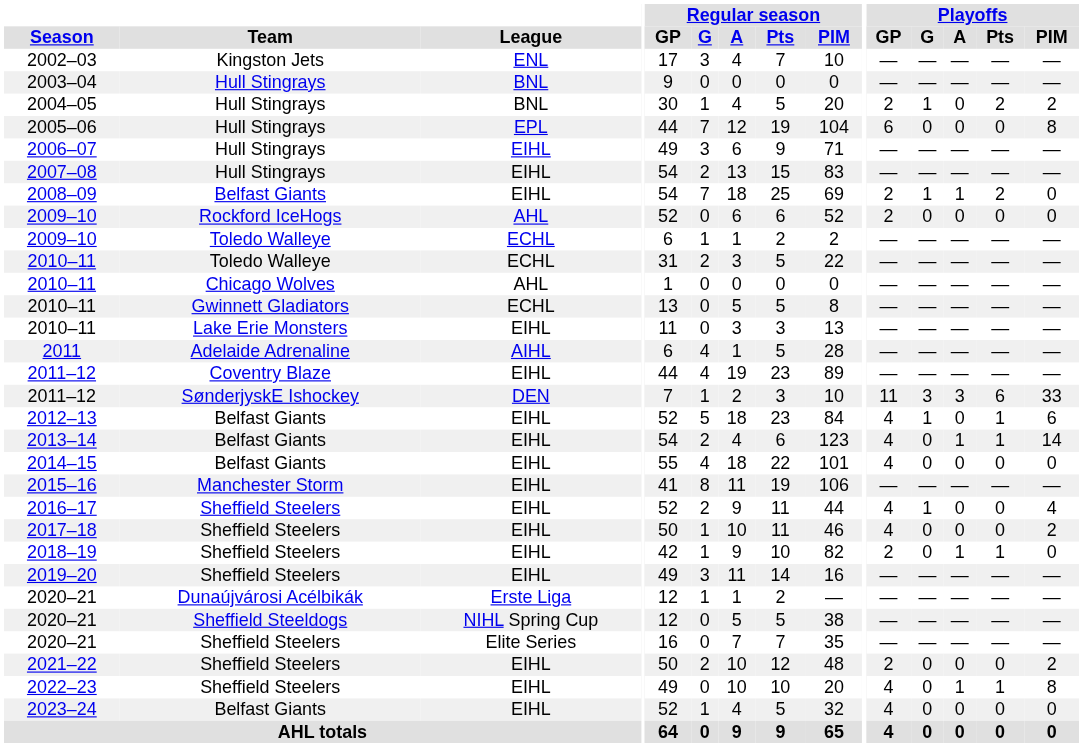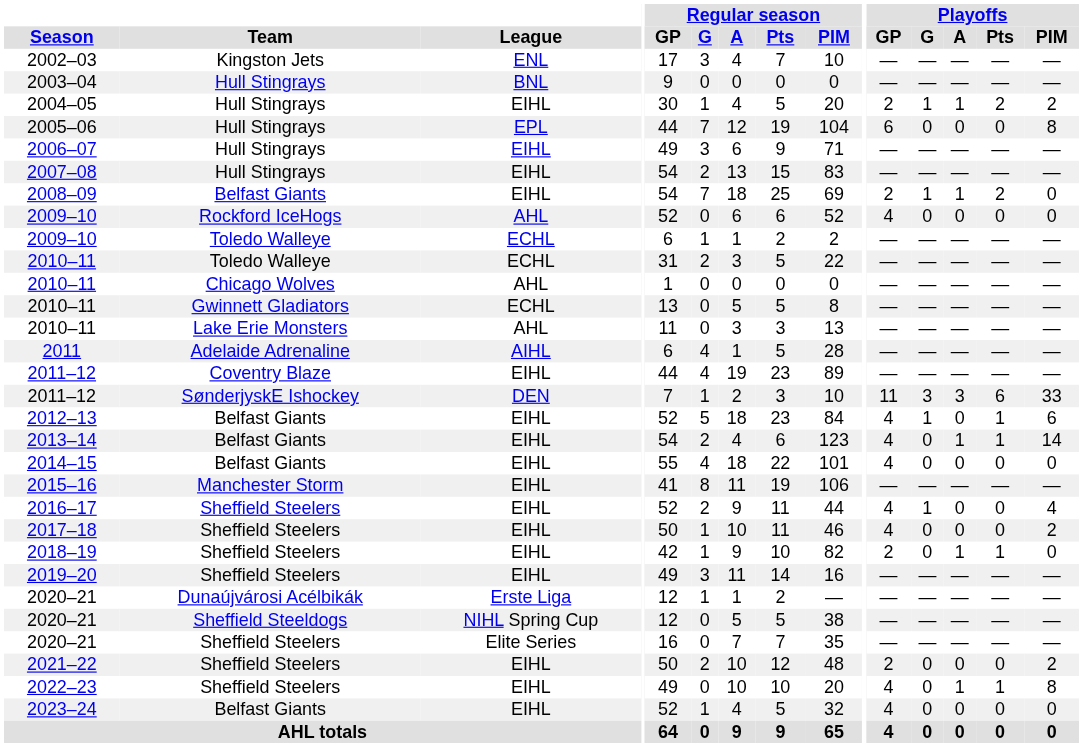2004–05 | League: BNL -> EIHL
2004–05 | Playoffs / A: 0 -> 1
2009–10 / Rockford IceHogs | Playoffs / GP: 2 -> 4
2010–11 / Lake Erie Monsters | League: EIHL -> AHL
